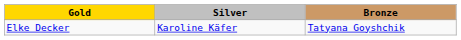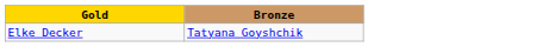- column: Silver | Karoline Käfer
